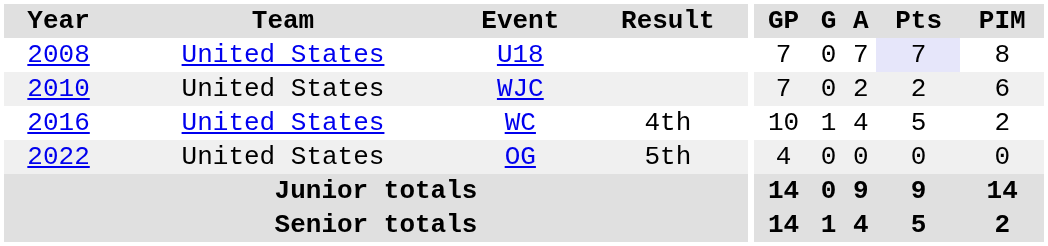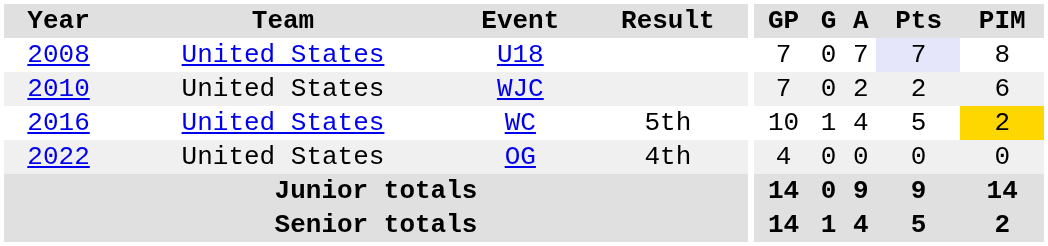WC | Result: 4th -> 5th
WC | PIM: no background -> gold background
OG | Result: 5th -> 4th
